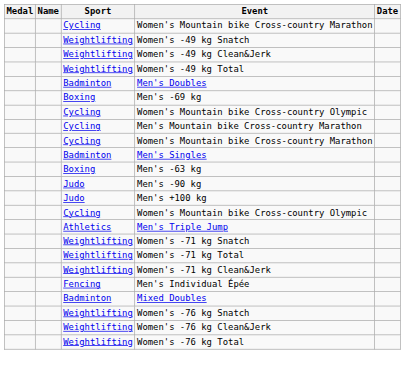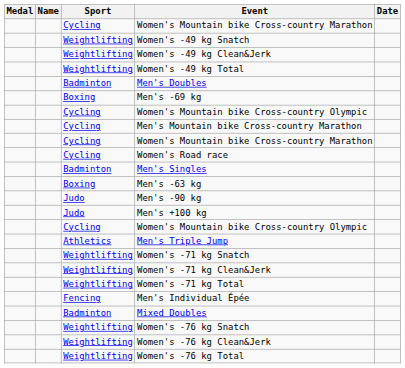+ row: Cycling | Women's Road race
rows swapped: Women's -71 kg Clean&Jerk <-> Women's -71 kg Total
